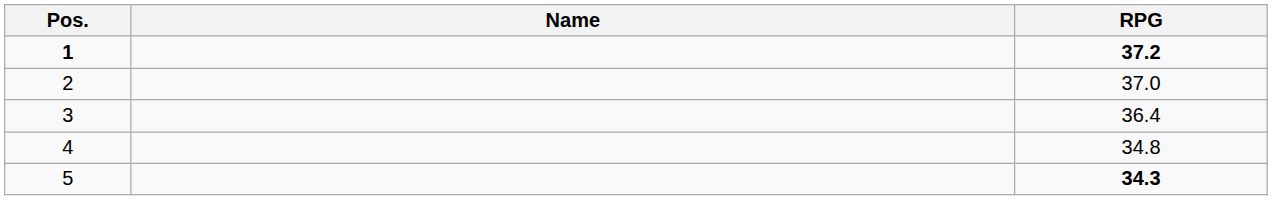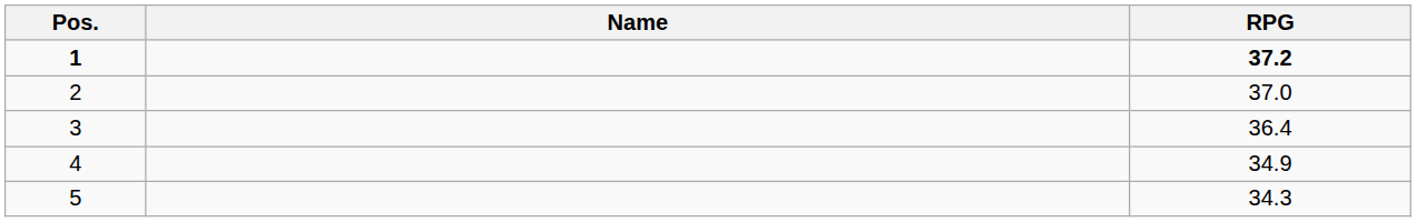4 | RPG: 34.8 -> 34.9
5 | RPG: bold -> normal
